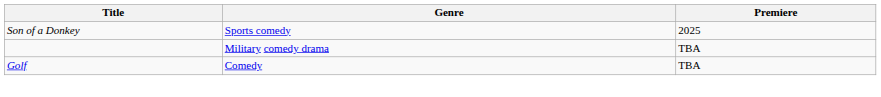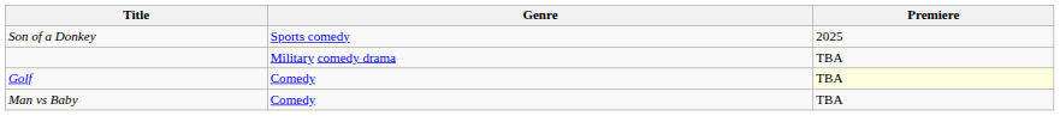Golf | Premiere: no background -> lightyellow background
+ row: Man vs Baby | Comedy | TBA
